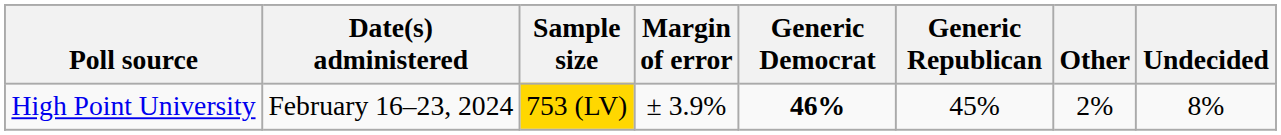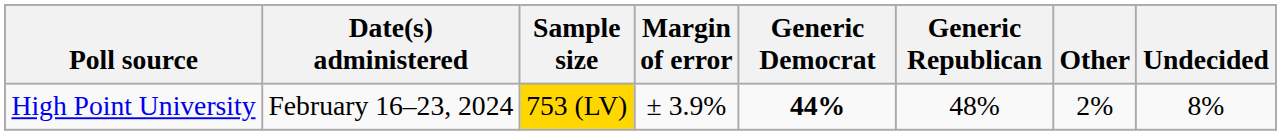High Point University | Generic Democrat: 46% -> 44%
High Point University | Generic Republican: 45% -> 48%
